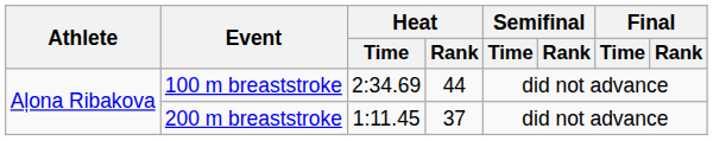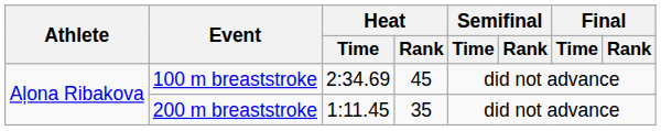100 m breaststroke | Heat / Rank: 44 -> 45
200 m breaststroke | Heat / Rank: 37 -> 35
